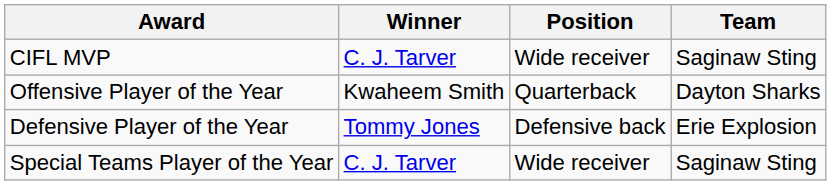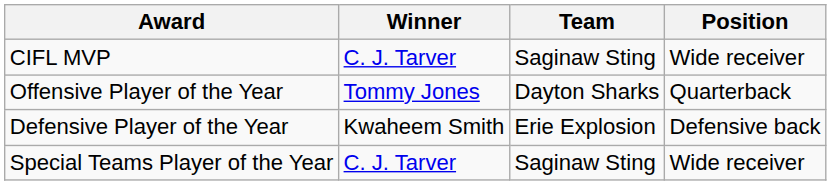columns swapped: Position <-> Team
Offensive Player of the Year | Winner: Kwaheem Smith -> Tommy Jones
Defensive Player of the Year | Winner: Tommy Jones -> Kwaheem Smith
